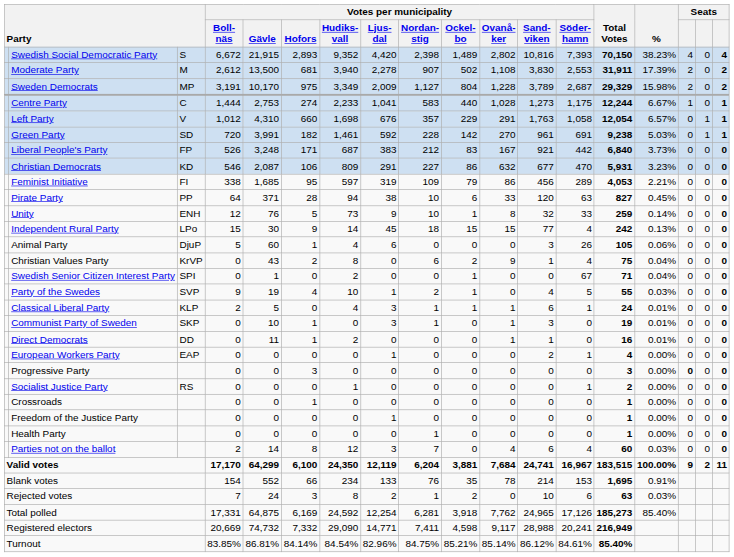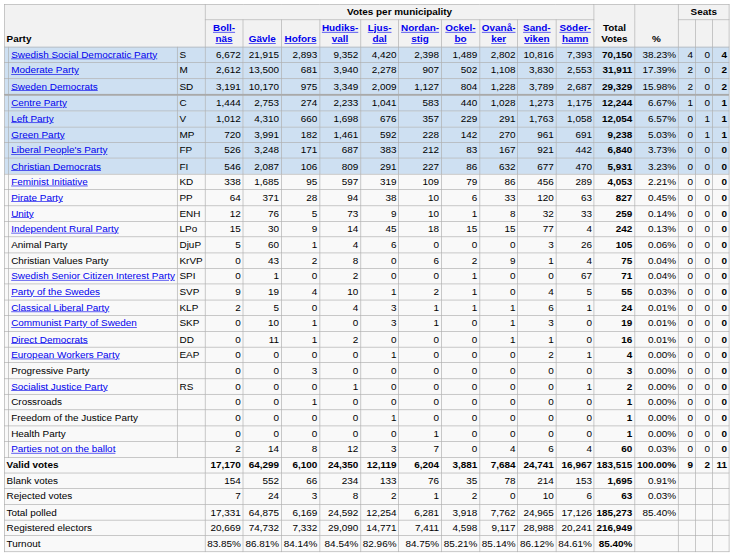Sweden Democrats | column 3: MP -> SD
Green Party | column 3: SD -> MP
Christian Democrats | column 3: KD -> FI
Feminist Initiative | column 3: FI -> KD
Progressive Party | column 16: bold -> normal
